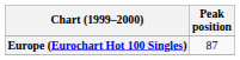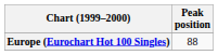Europe (Eurochart Hot 100 Singles) | Peak position: 87 -> 88
